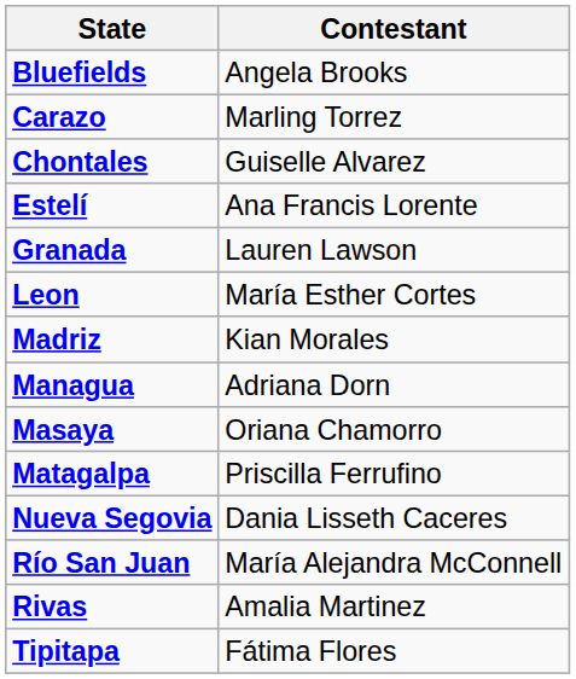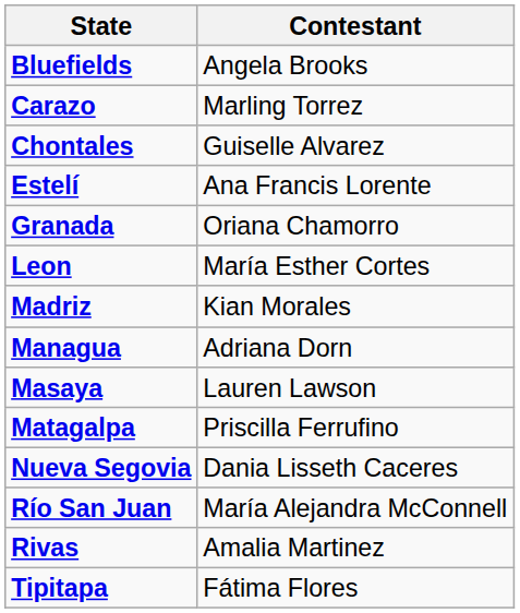Granada | Contestant: Lauren Lawson -> Oriana Chamorro
Masaya | Contestant: Oriana Chamorro -> Lauren Lawson
